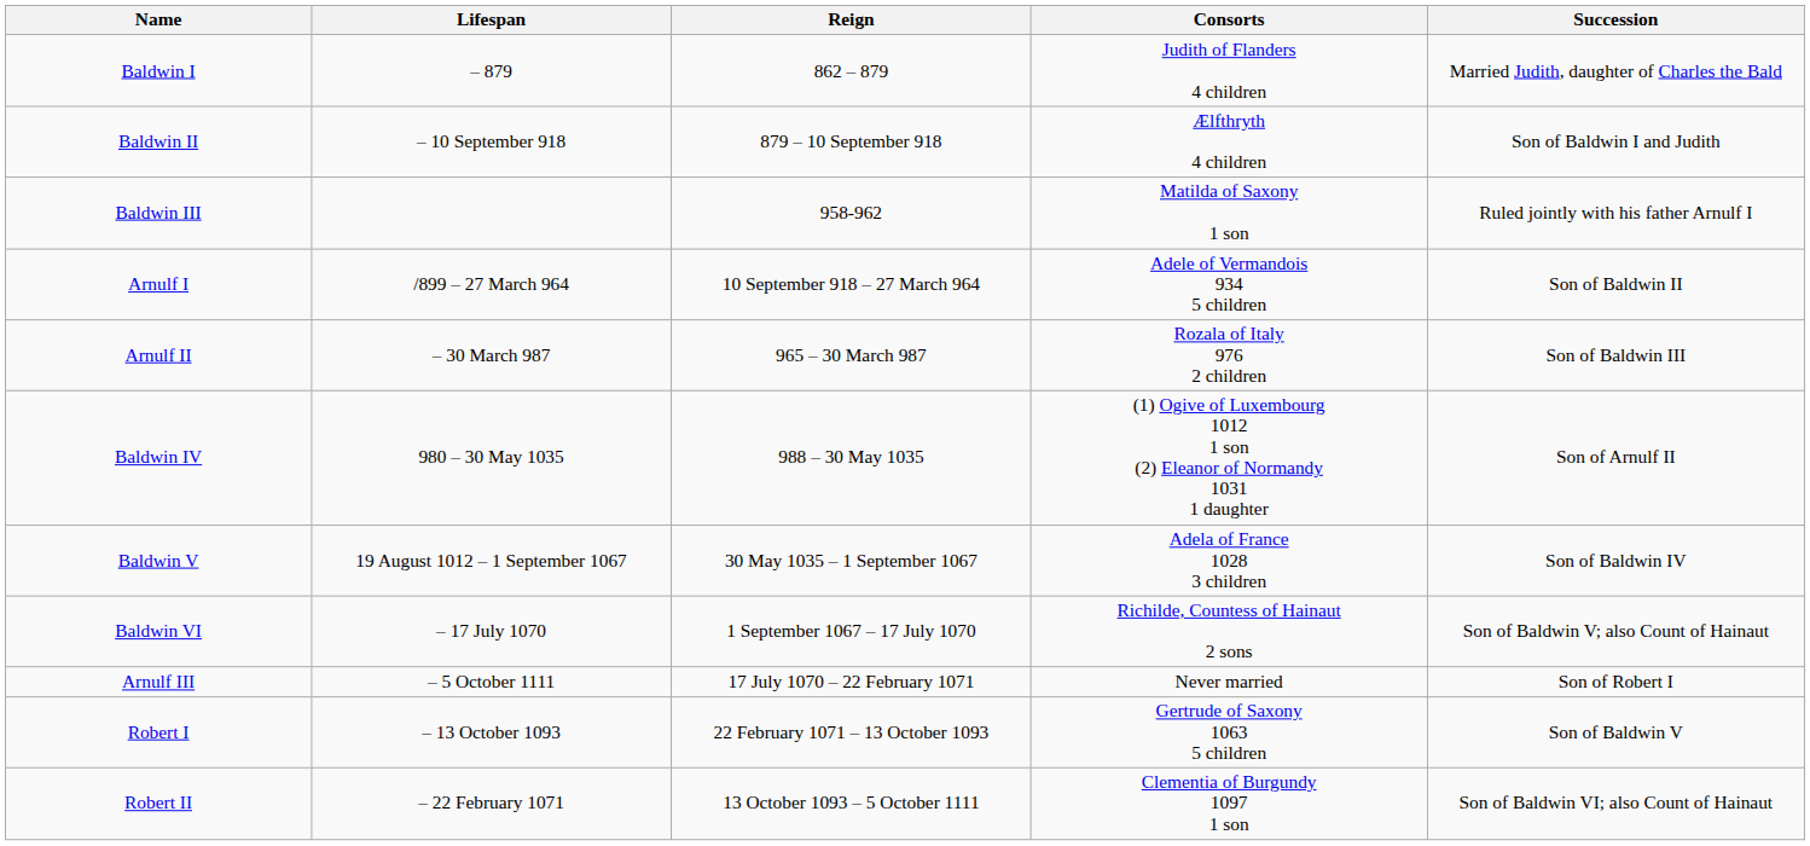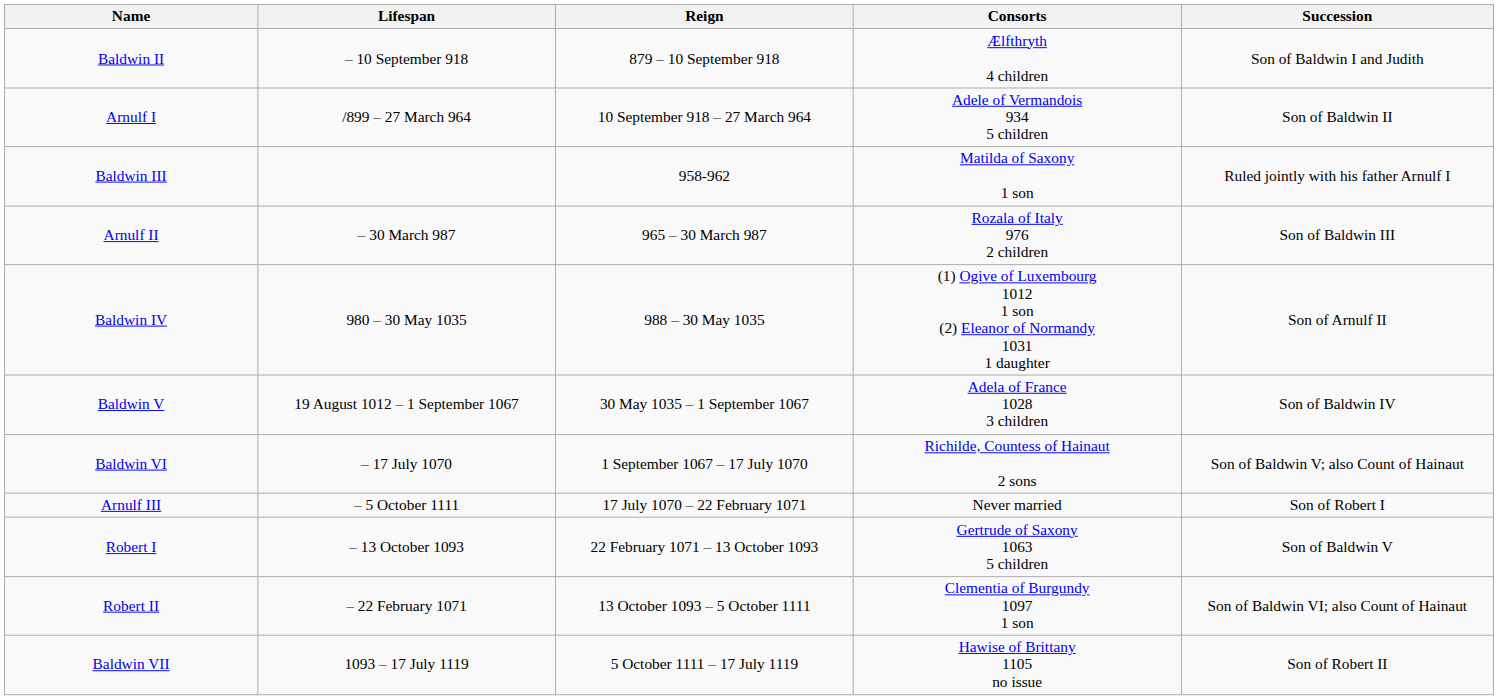- row: Baldwin I | – 879 | 862 – 879 | Judith of Flanders 4 children | Married Judith, daughter of Charles the Bald
rows swapped: Arnulf I <-> Baldwin III
+ row: Baldwin VII | 1093 – 17 July 1119 | 5 October 1111 – 17 July 1119 | Hawise of Brittany 1105 no issue | Son of Robert II
